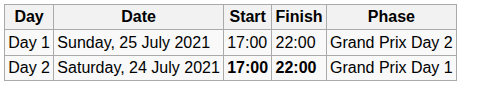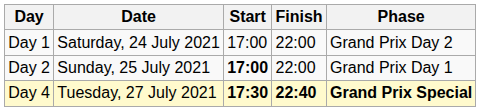Day 1 | Date: Sunday, 25 July 2021 -> Saturday, 24 July 2021
Day 2 | Date: Saturday, 24 July 2021 -> Sunday, 25 July 2021
Day 2 | Finish: bold -> normal
+ row: Day 4 | Tuesday, 27 July 2021 | 17:30 | 22:40 | Grand Prix Special
